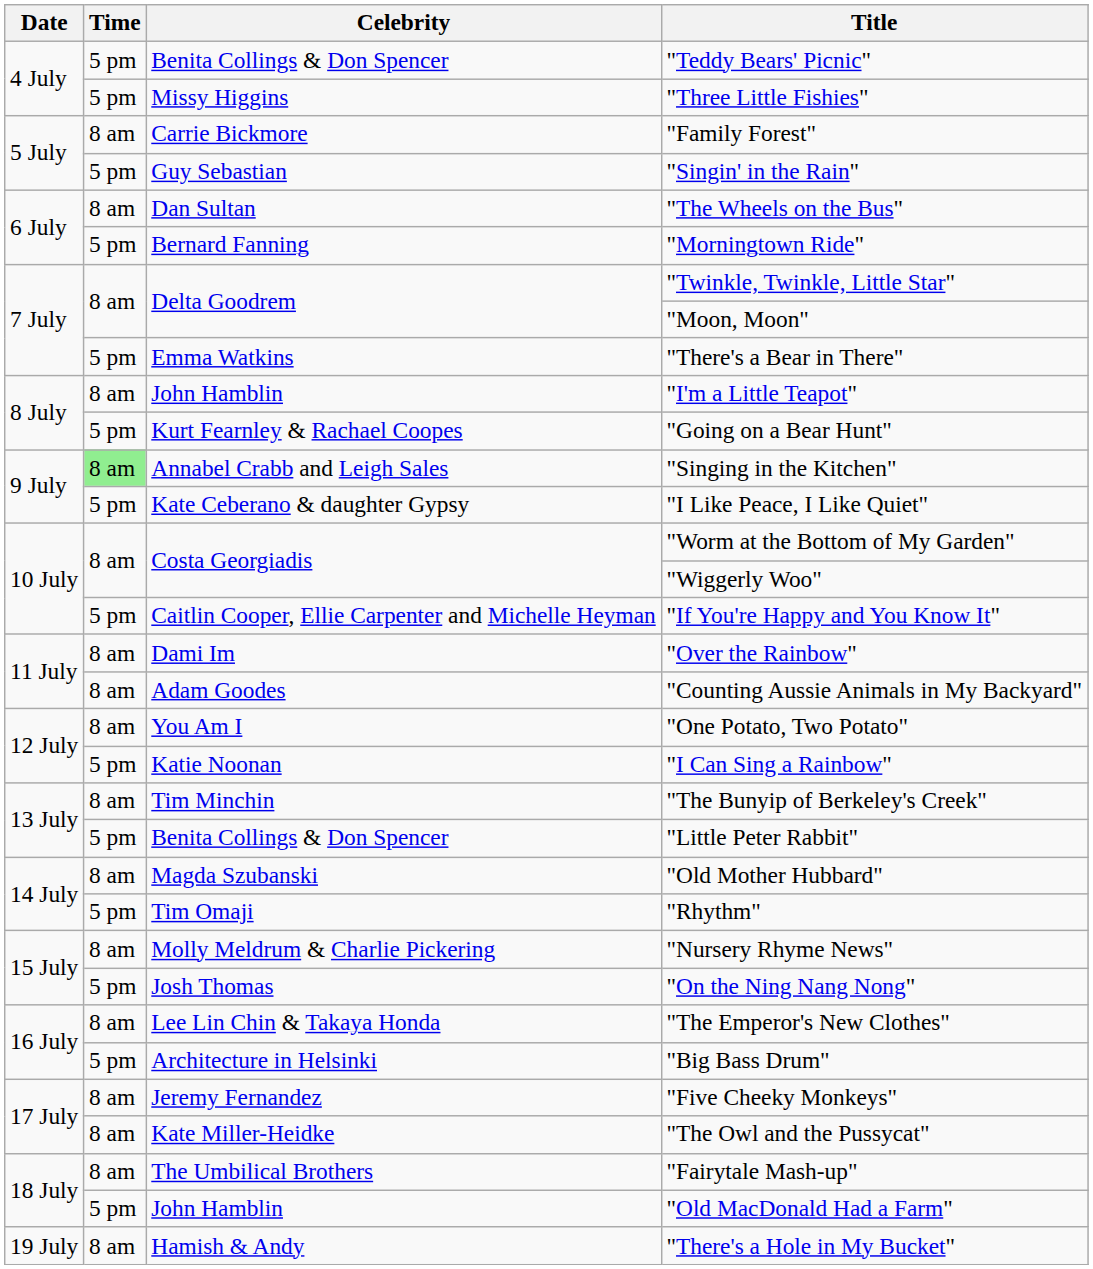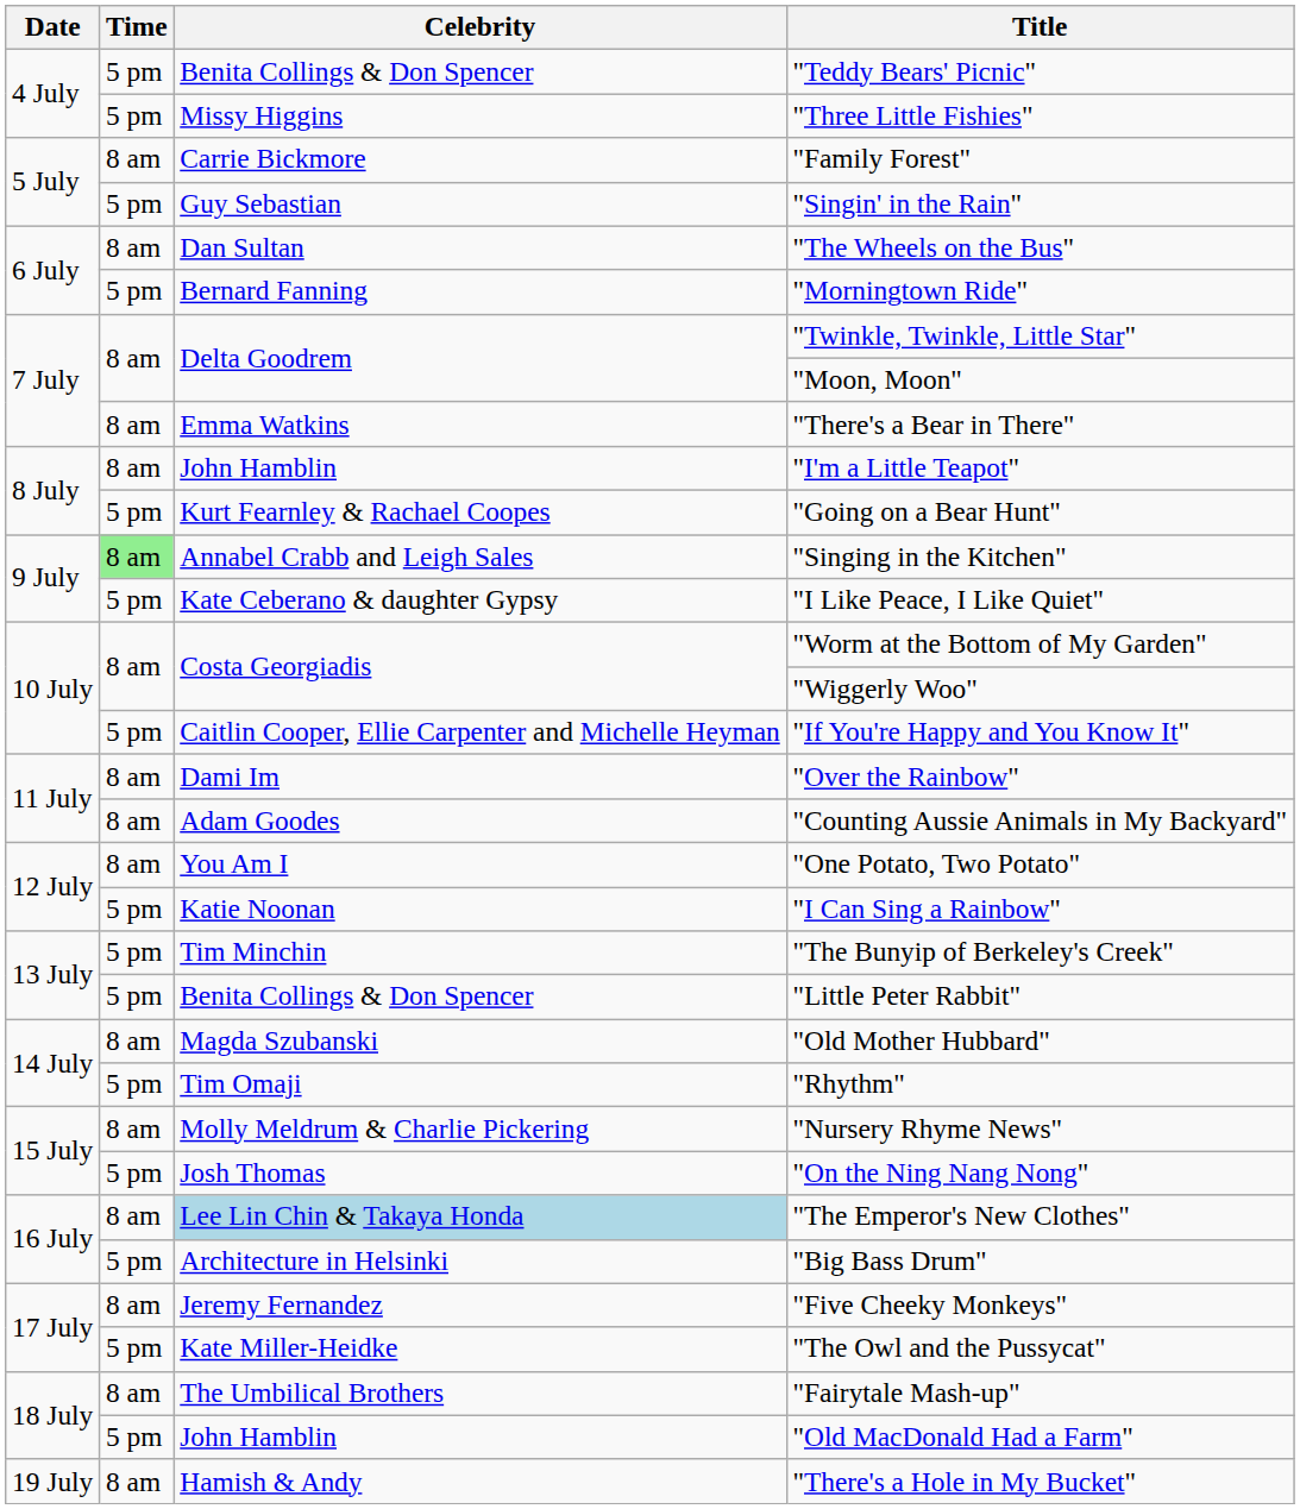"There's a Bear in There" | Time: 5 pm -> 8 am
"The Bunyip of Berkeley's Creek" | Time: 8 am -> 5 pm
"The Emperor's New Clothes" | Celebrity: no background -> lightblue background
"The Owl and the Pussycat" | Time: 8 am -> 5 pm
